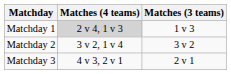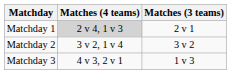Matchday 1 | Matches (3 teams): 1 v 3 -> 2 v 1
Matchday 3 | Matches (3 teams): 2 v 1 -> 1 v 3
